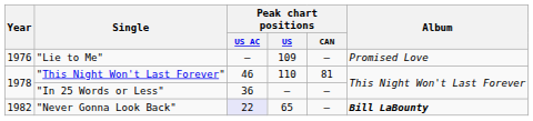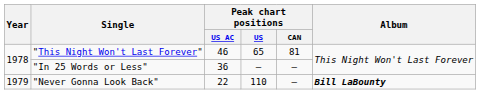- row: 1976 | "Lie to Me" | — | 109 | — | Promised Love
"This Night Won't Last Forever" | Peak chart positions / US: 110 -> 65
"Never Gonna Look Back" | Year: 1982 -> 1979
"Never Gonna Look Back" | Peak chart positions / US AC: lavender background -> no background
"Never Gonna Look Back" | Peak chart positions / US: 65 -> 110
